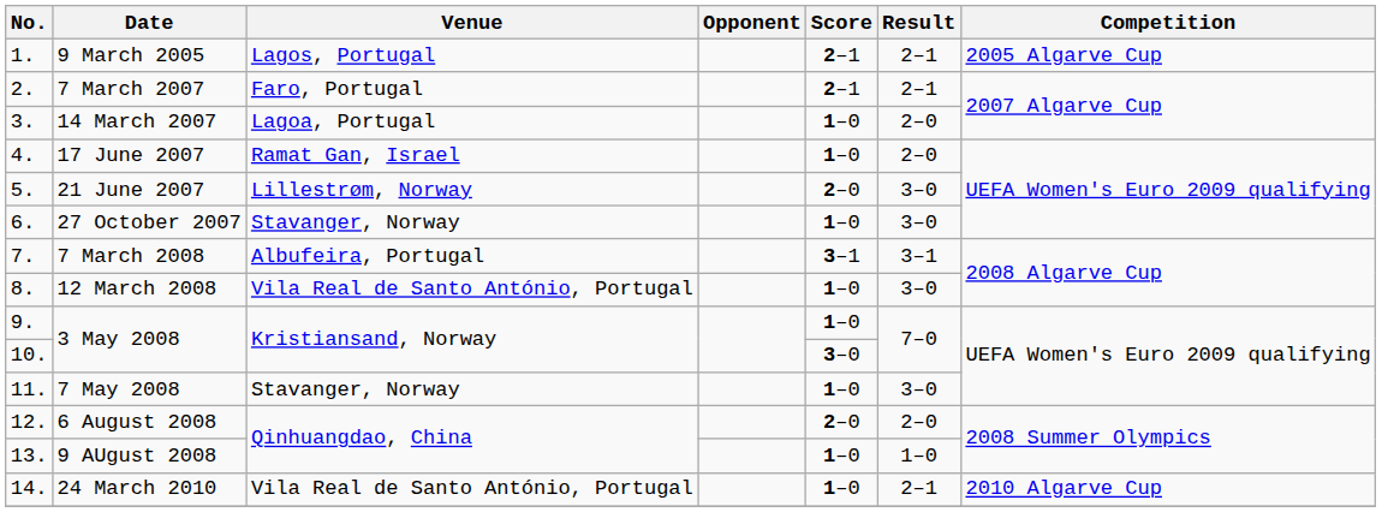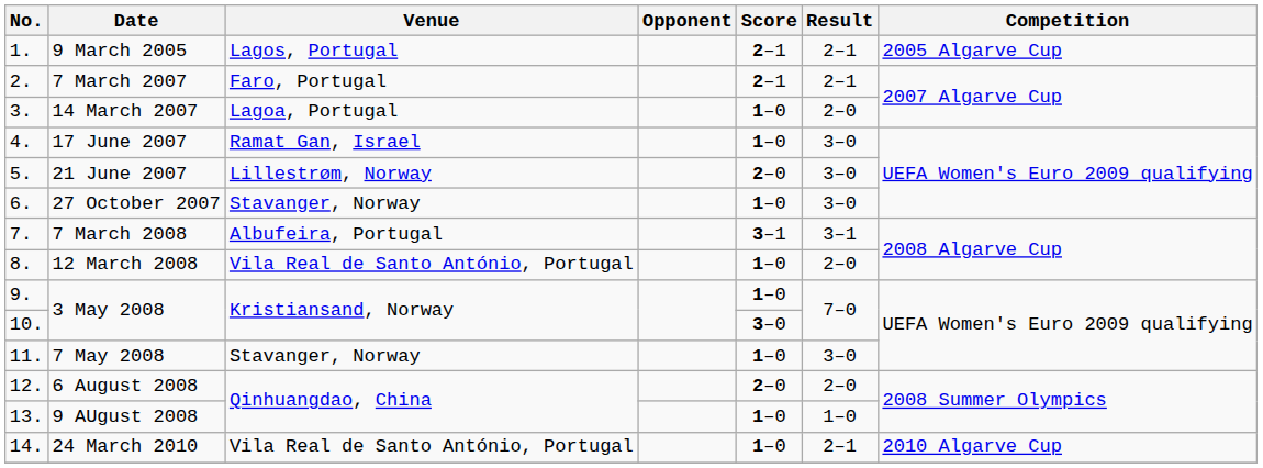17 June 2007 | Result: 2–0 -> 3–0
12 March 2008 | Result: 3–0 -> 2–0
